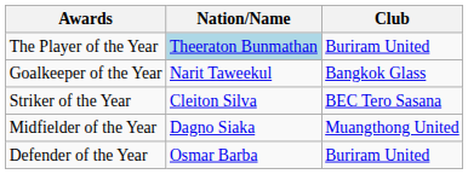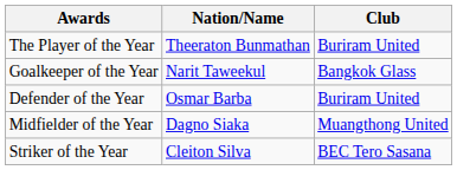The Player of the Year | Nation/Name: lightblue background -> no background
rows swapped: Defender of the Year <-> Striker of the Year
